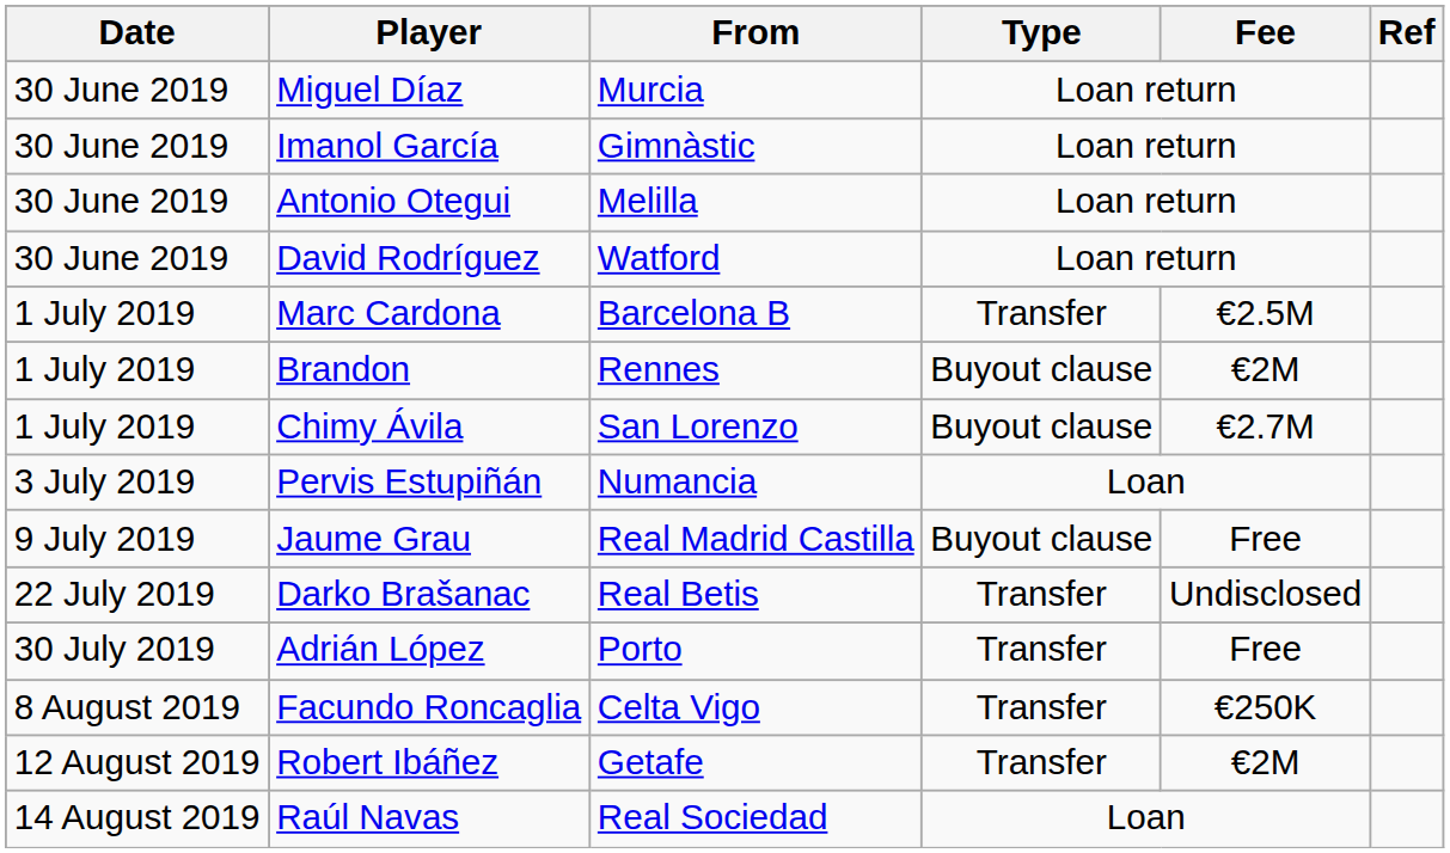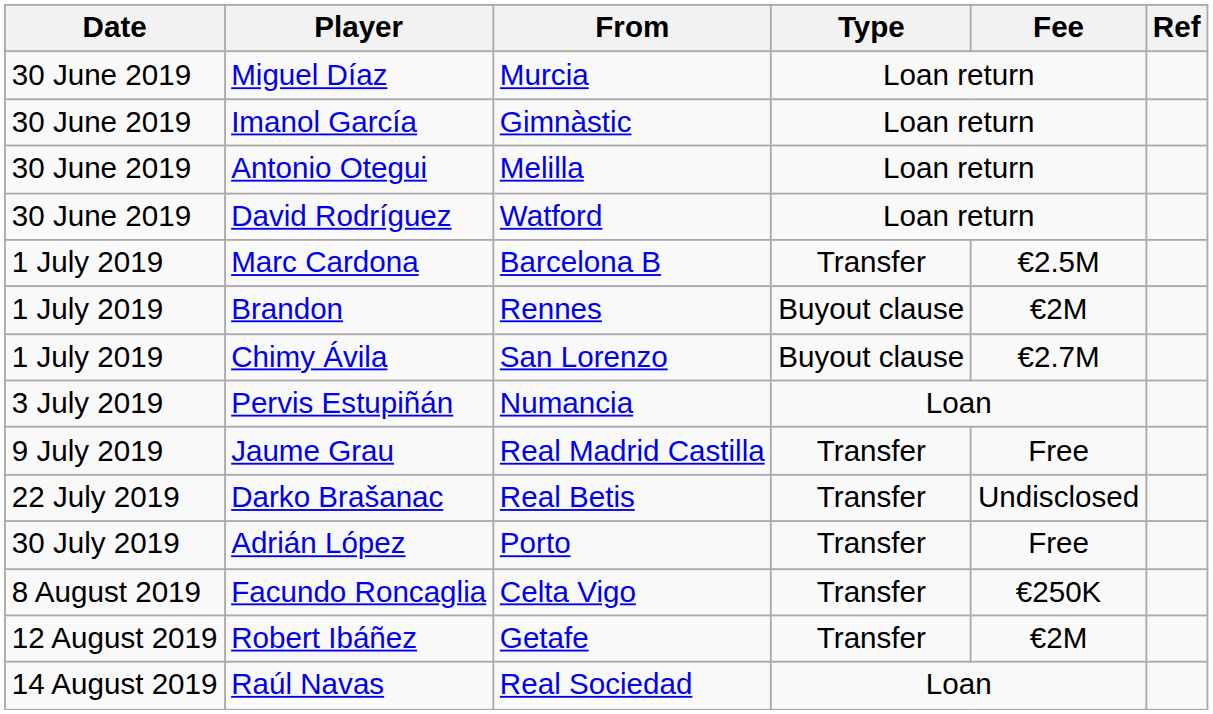Jaume Grau | Type: Buyout clause -> Transfer
